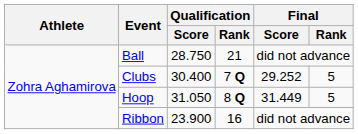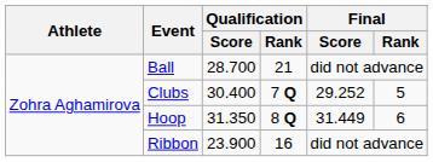Ball | Qualification / Score: 28.750 -> 28.700
Hoop | Qualification / Score: 31.050 -> 31.350
Hoop | Final / Rank: 5 -> 6
